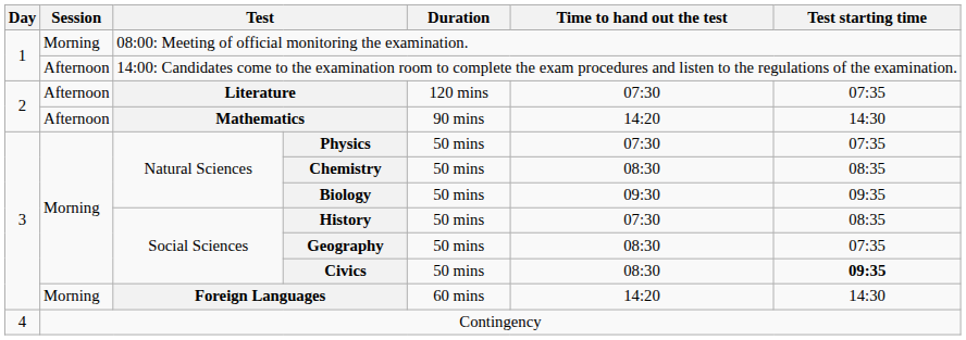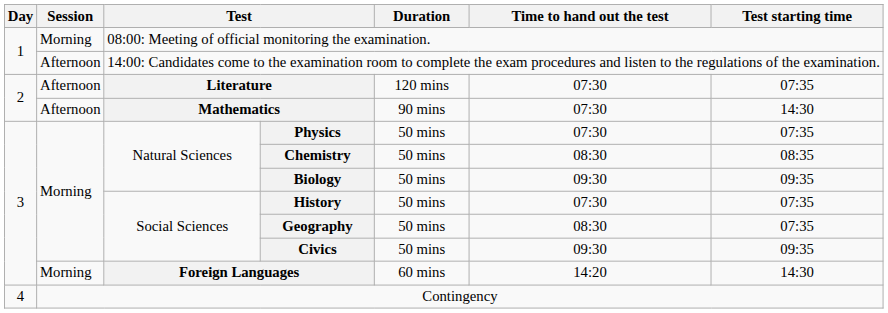Mathematics | Time to hand out the test: 14:20 -> 07:30
History | Test starting time: 08:35 -> 07:35
Civics | Time to hand out the test: 08:30 -> 09:30
Civics | Test starting time: bold -> normal
